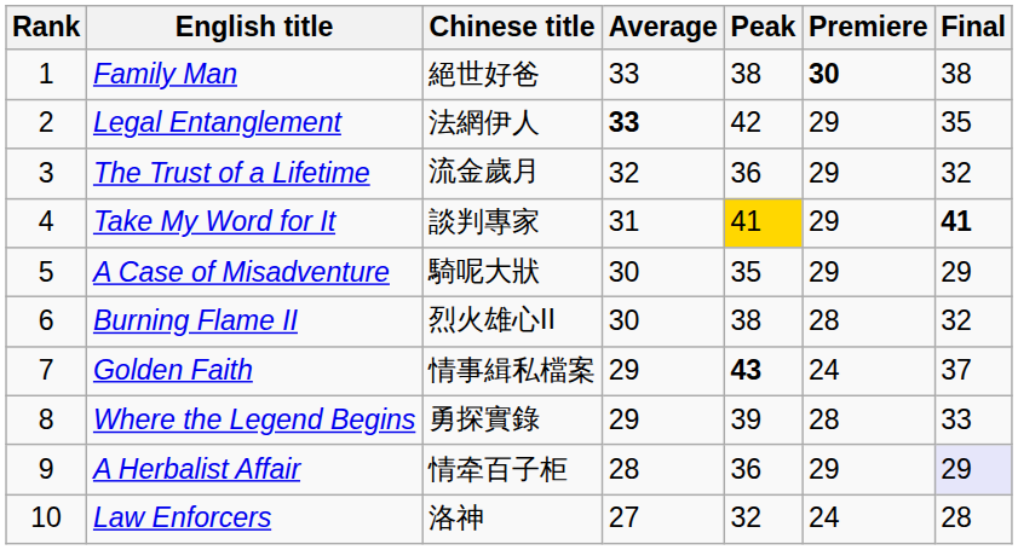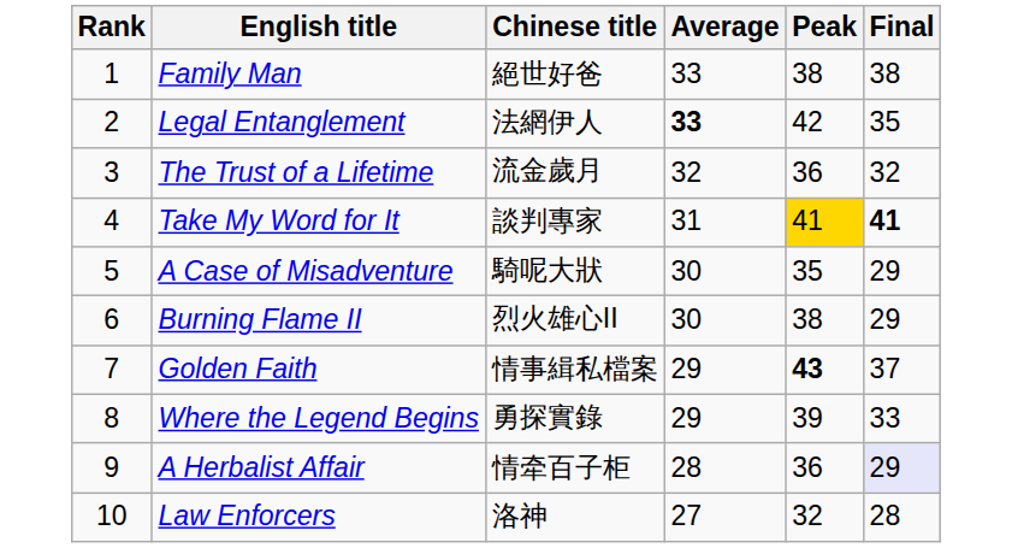- column: Premiere | 30 | 29 | 29 | 29 | 29 | 28 | 24 | 28 | 29 | 24
Burning Flame II | Final: 32 -> 29
